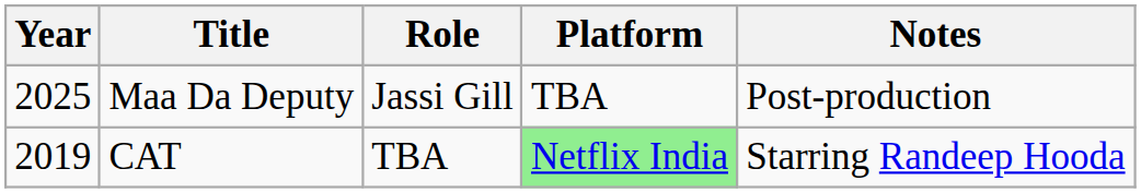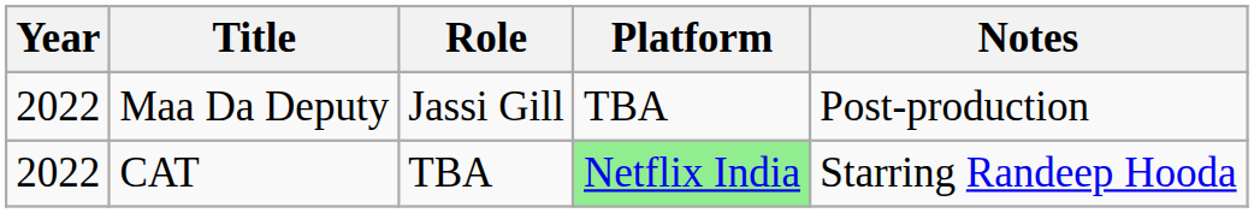Maa Da Deputy | Year: 2025 -> 2022
CAT | Year: 2019 -> 2022
